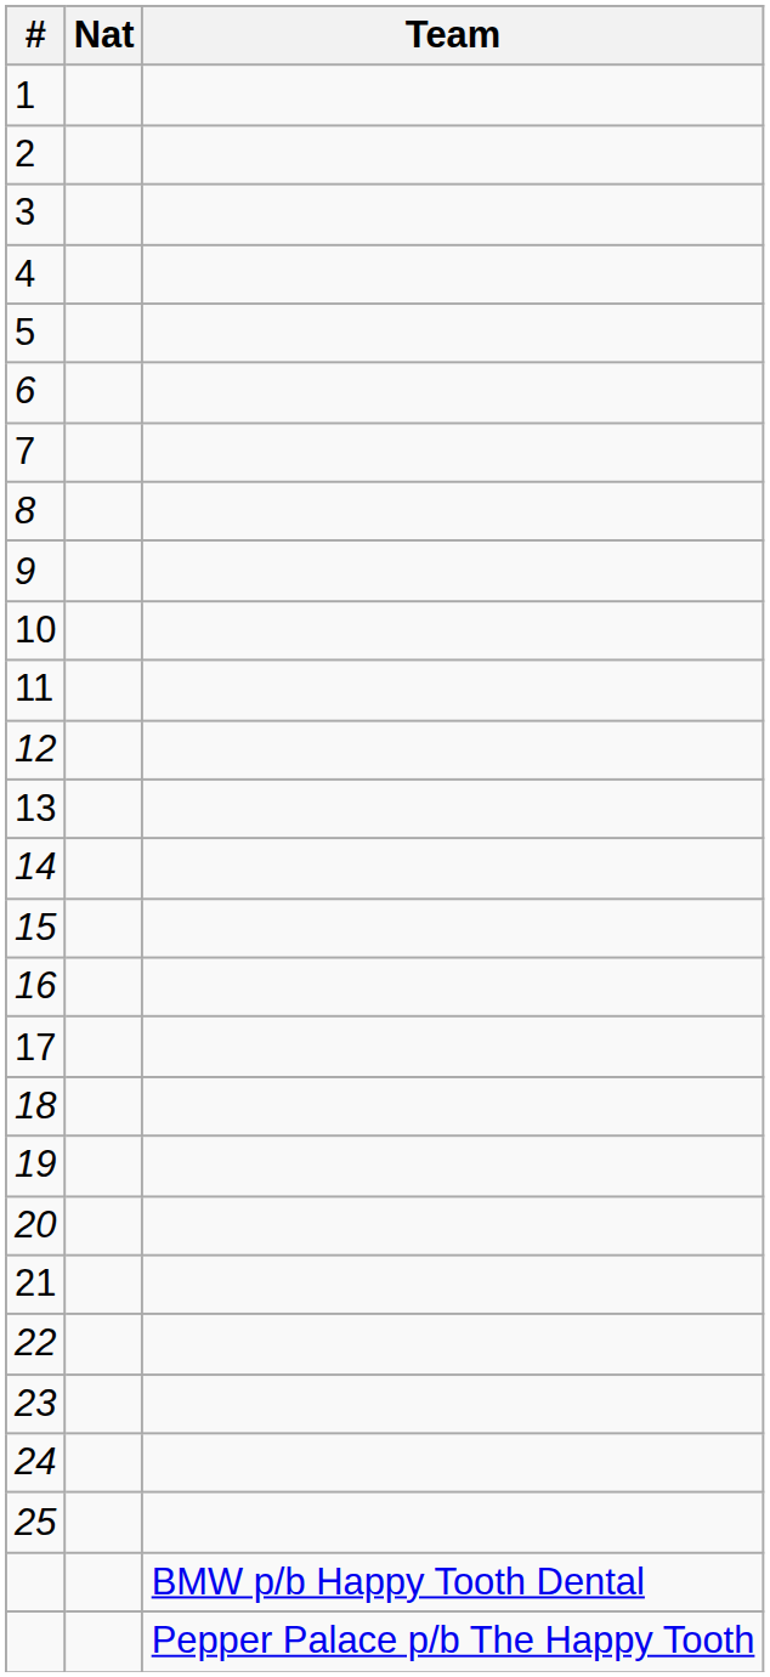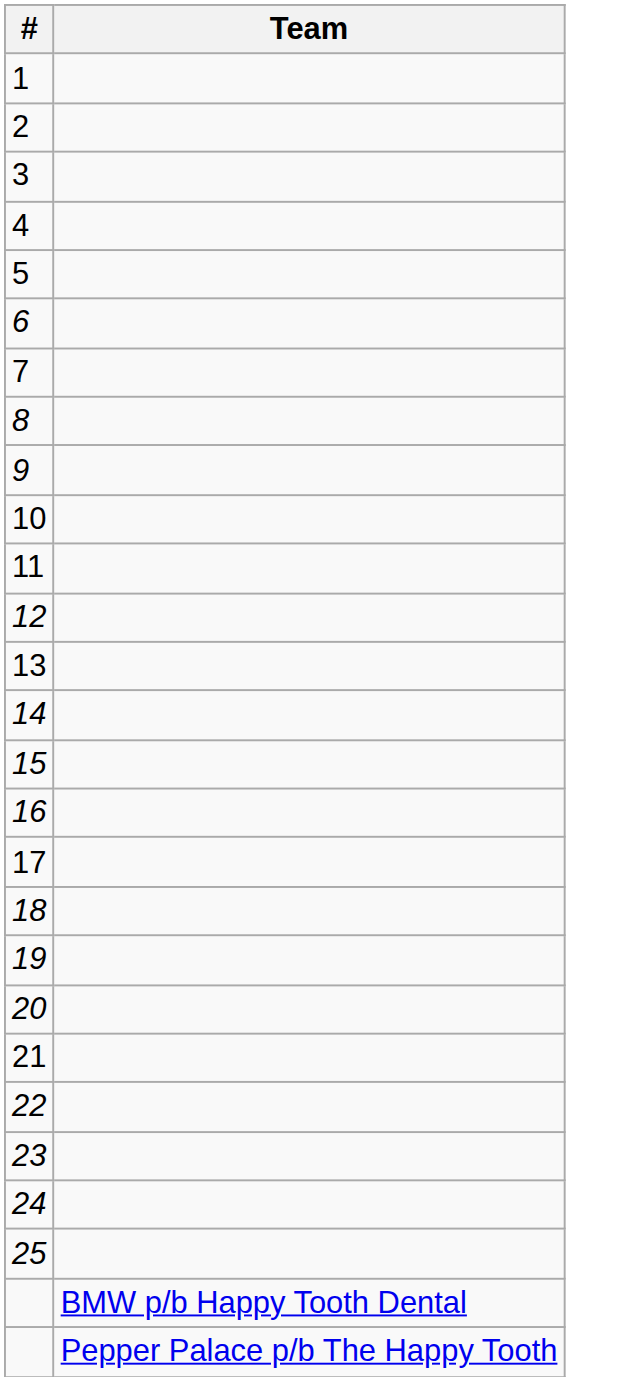- column: Nat
